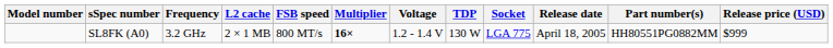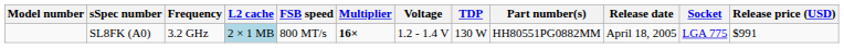columns swapped: Socket <-> Part number(s)
SL8FK (A0) | L2 cache: no background -> lightblue background
SL8FK (A0) | Release price (USD): $999 -> $991
